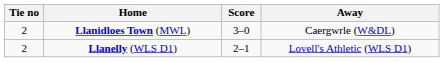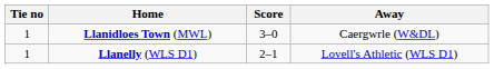Llanidloes Town (MWL) | Tie no: 2 -> 1
Llanelly (WLS D1) | Tie no: 2 -> 1
